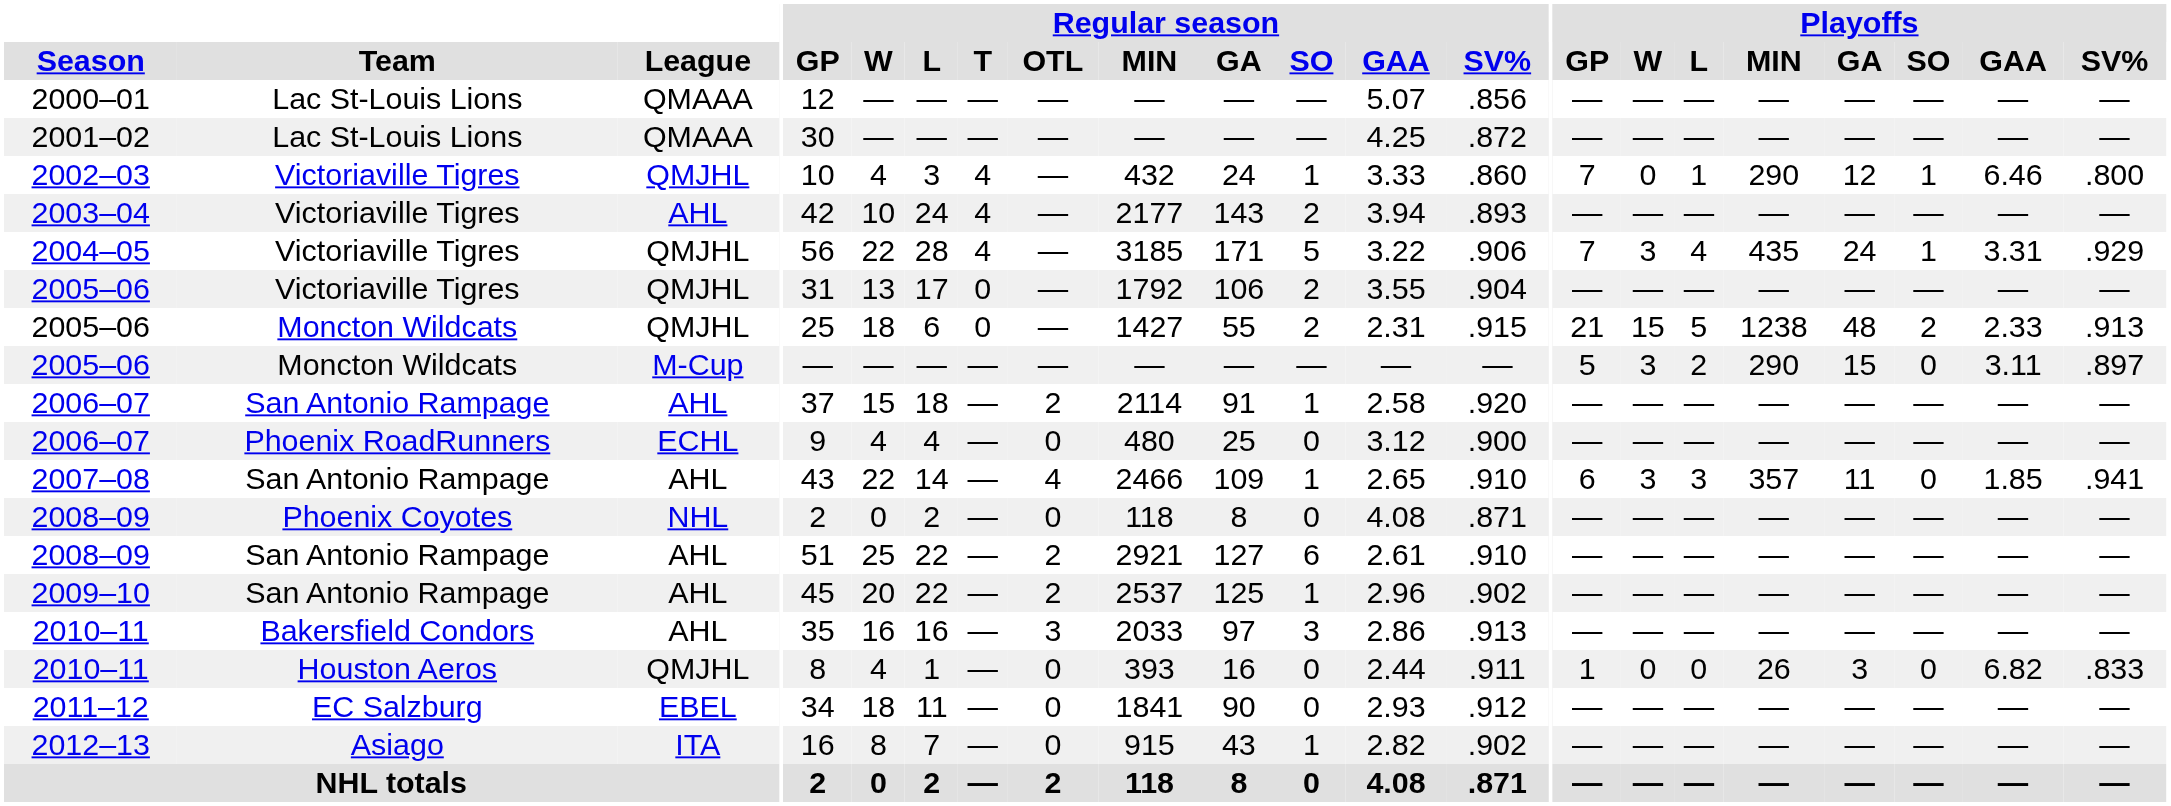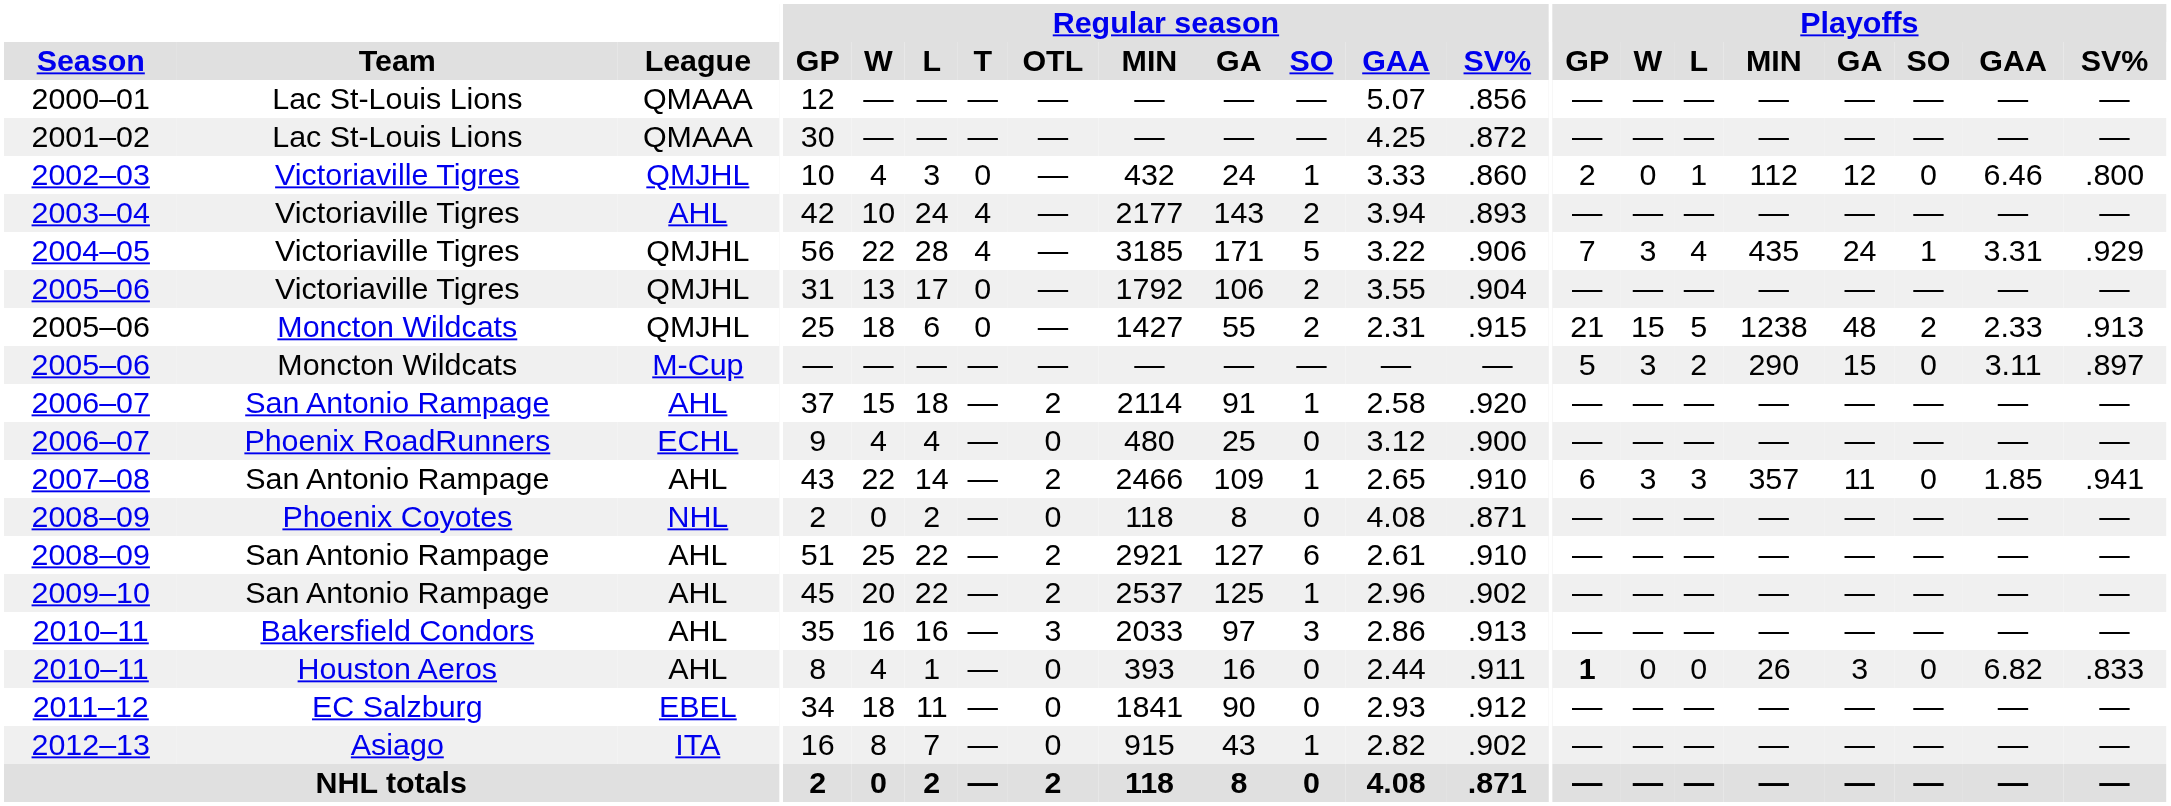2002–03 | Regular season / T: 4 -> 0
2002–03 | Playoffs / GP: 7 -> 2
2002–03 | Playoffs / MIN: 290 -> 112
2002–03 | Playoffs / SO: 1 -> 0
2007–08 | Regular season / OTL: 4 -> 2
2010–11 / Houston Aeros | League: QMJHL -> AHL
2010–11 / Houston Aeros | Playoffs / GP: normal -> bold
